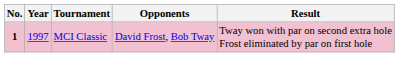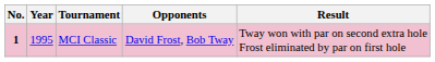MCI Classic | Year: 1997 -> 1995
